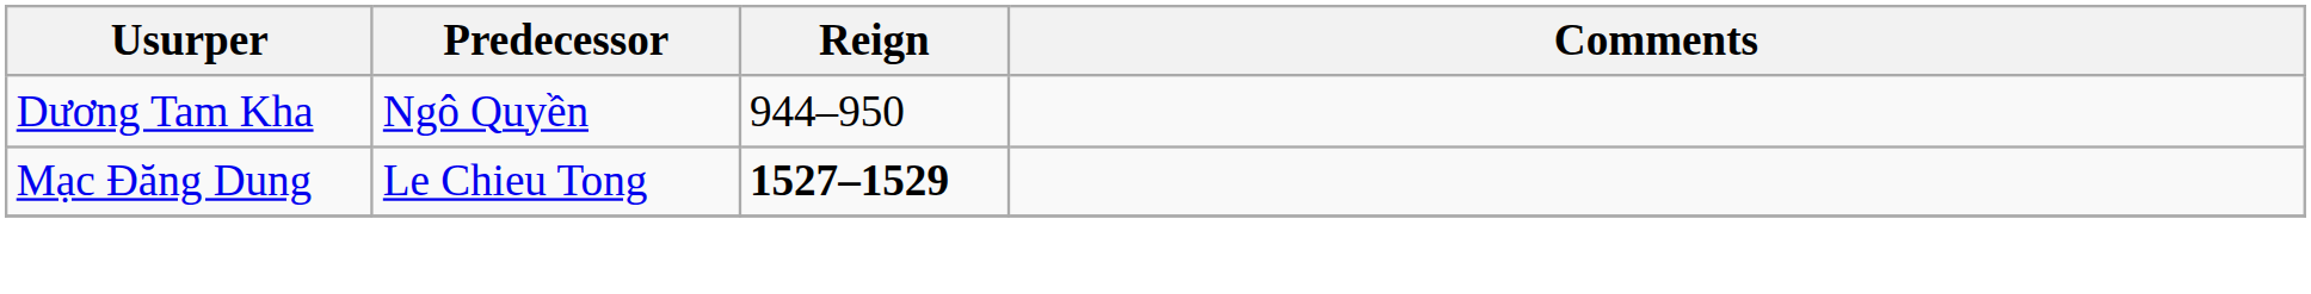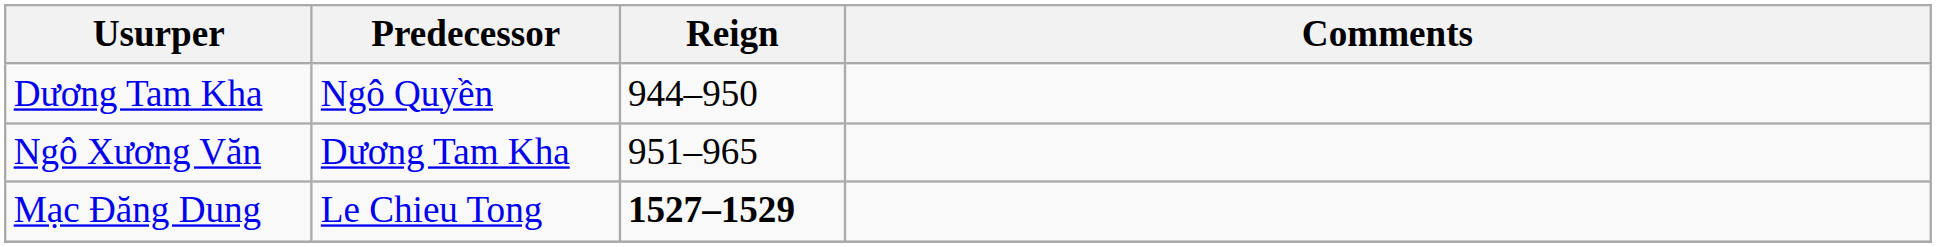+ row: Ngô Xương Văn | Dương Tam Kha | 951–965
